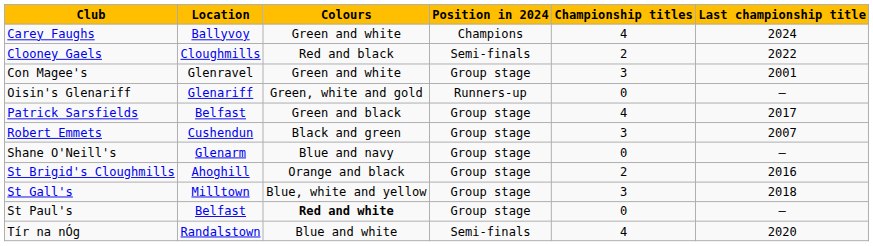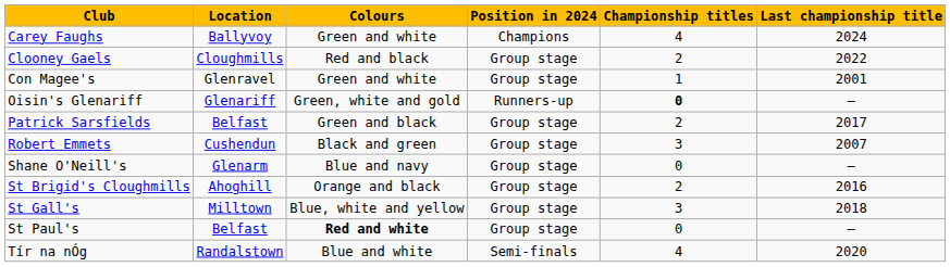Clooney Gaels | Position in 2024: Semi-finals -> Group stage
Con Magee's | Championship titles: 3 -> 1
Oisin's Glenariff | Championship titles: normal -> bold
Patrick Sarsfields | Championship titles: 4 -> 2
